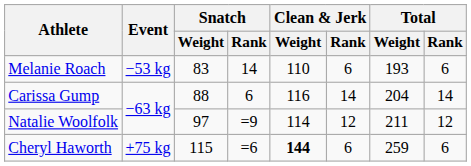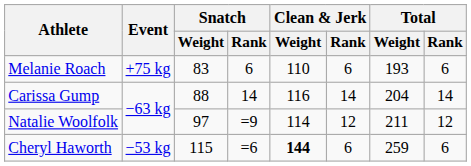Melanie Roach | Event: −53 kg -> +75 kg
Melanie Roach | Snatch / Rank: 14 -> 6
Carissa Gump | Snatch / Rank: 6 -> 14
Cheryl Haworth | Event: +75 kg -> −53 kg
